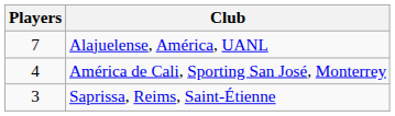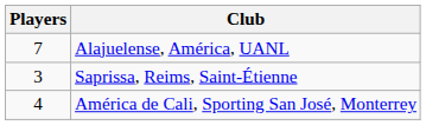rows swapped: América de Cali, Sporting San José, Monterrey <-> Saprissa, Reims, Saint-Étienne
